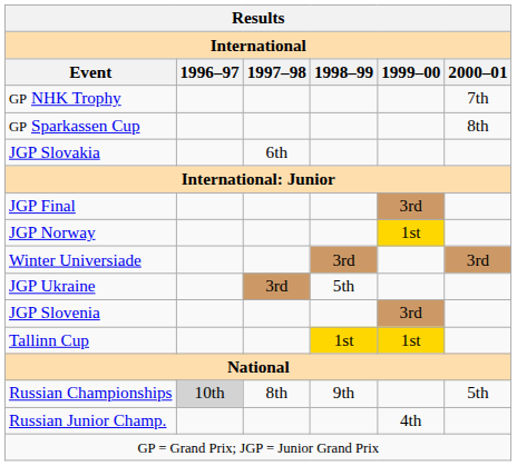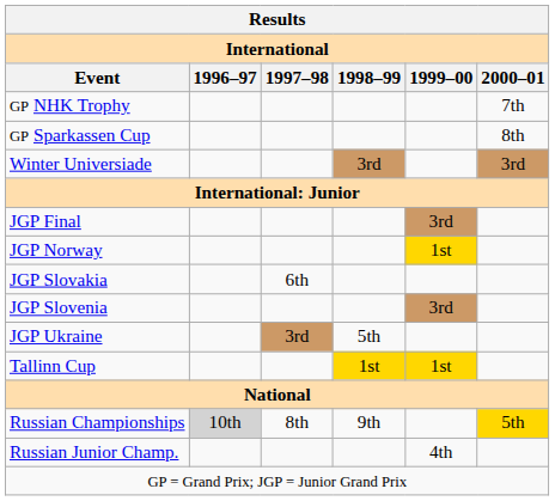rows swapped: Winter Universiade <-> JGP Slovakia
rows swapped: JGP Slovenia <-> JGP Ukraine
Russian Championships | 2000–01: no background -> gold background
